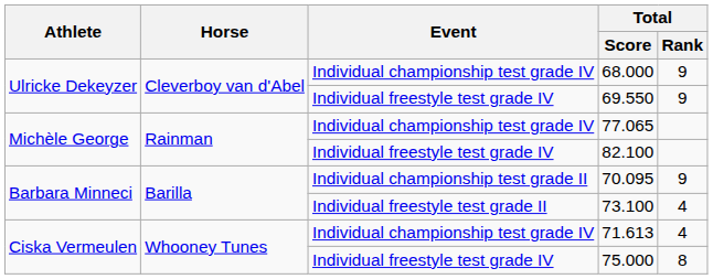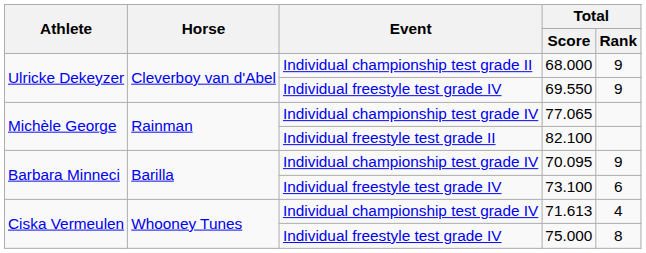68.000 | Event: Individual championship test grade IV -> Individual championship test grade II
82.100 | Event: Individual freestyle test grade IV -> Individual freestyle test grade II
70.095 | Event: Individual championship test grade II -> Individual championship test grade IV
73.100 | Event: Individual freestyle test grade II -> Individual freestyle test grade IV
73.100 | Total / Rank: 4 -> 6
